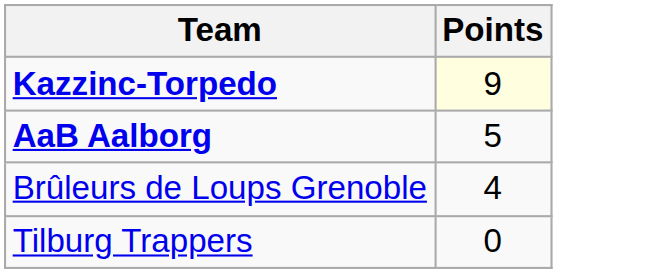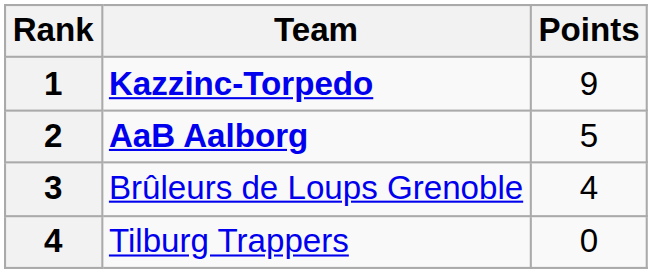+ column: Rank | 1 | 2 | 3 | 4
Kazzinc-Torpedo | Points: lightyellow background -> no background
